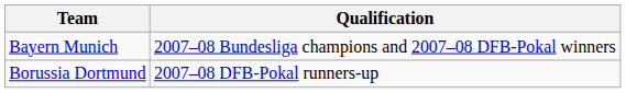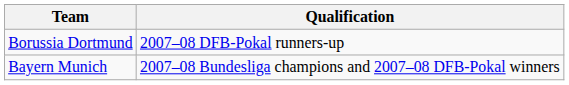rows swapped: Borussia Dortmund <-> Bayern Munich
